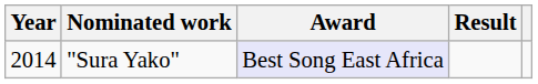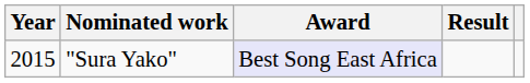"Sura Yako" | Year: 2014 -> 2015
